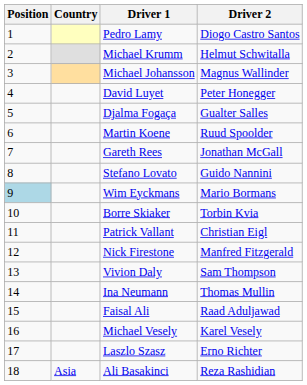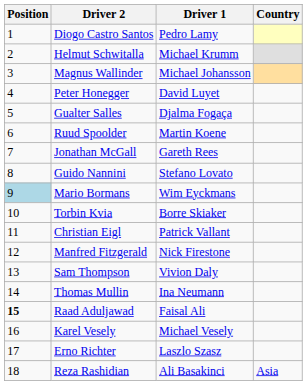columns swapped: Country <-> Driver 2
Faisal Ali | Position: normal -> bold
